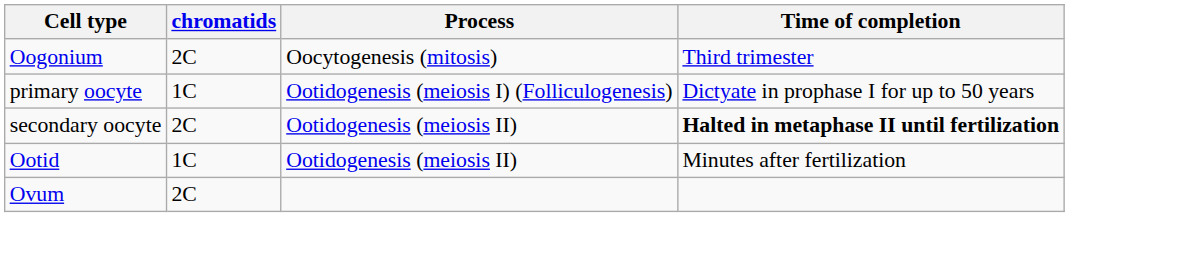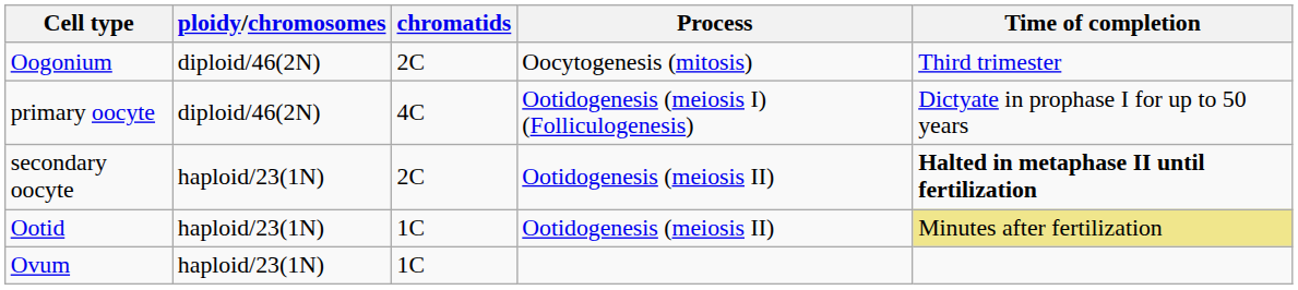+ column: ploidy/chromosomes | diploid/46(2N) | diploid/46(2N) | haploid/23(1N) | haploid/23(1N) | haploid/23(1N)
primary oocyte | chromatids: 1C -> 4C
Ootid | Time of completion: no background -> khaki background
Ovum | chromatids: 2C -> 1C
